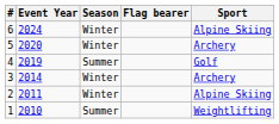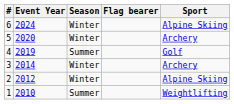2 | Event Year: 2011 -> 2012
